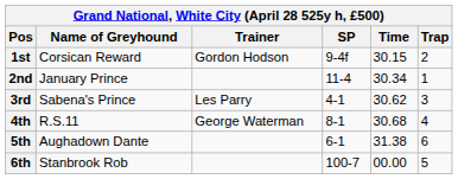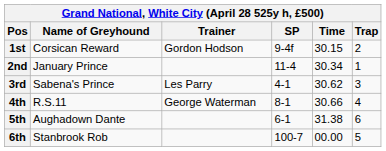4th | Time: 30.68 -> 30.66
